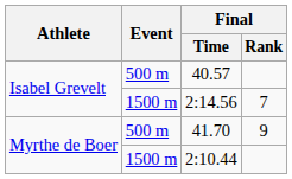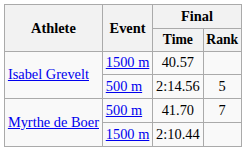40.57 | Event: 500 m -> 1500 m
2:14.56 | Event: 1500 m -> 500 m
2:14.56 | Final / Rank: 7 -> 5
41.70 | Final / Rank: 9 -> 7
